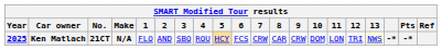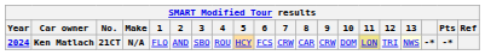Ken Matlach | Year: 2025 -> 2024
Ken Matlach | 11: no background -> khaki background
